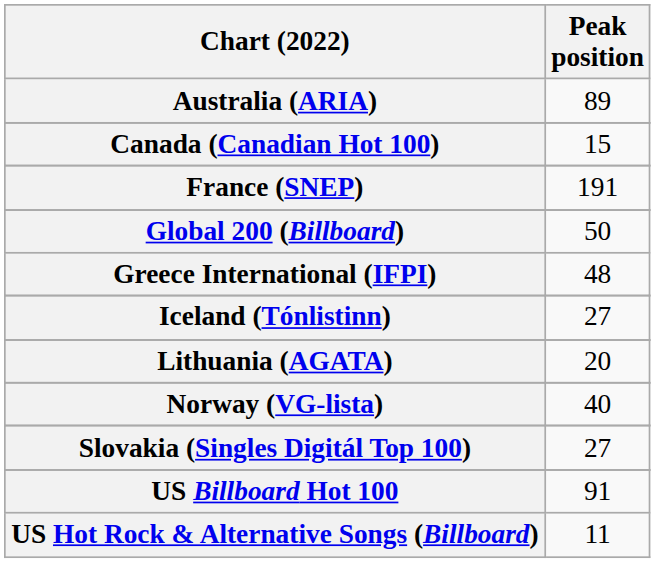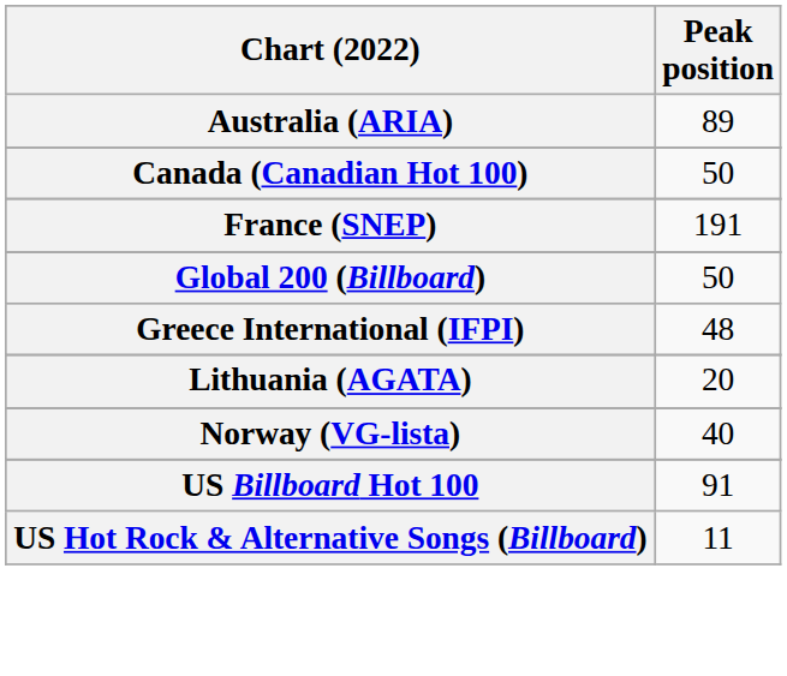Canada (Canadian Hot 100) | Peak position: 15 -> 50
- row: Iceland (Tónlistinn) | 27
- row: Slovakia (Singles Digitál Top 100) | 27
